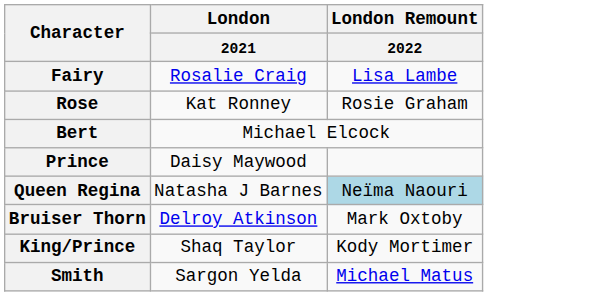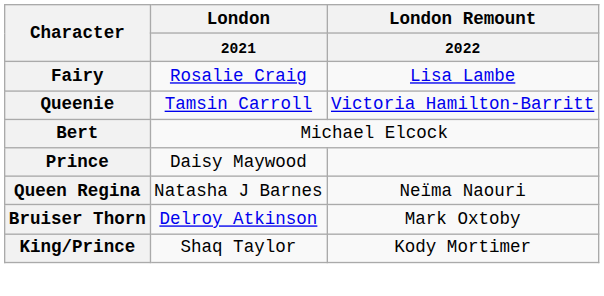+ row: Queenie | Tamsin Carroll | Victoria Hamilton-Barritt
- row: Rose | Kat Ronney | Rosie Graham
Queen Regina | London Remount / 2022: lightblue background -> no background
- row: Smith | Sargon Yelda | Michael Matus
